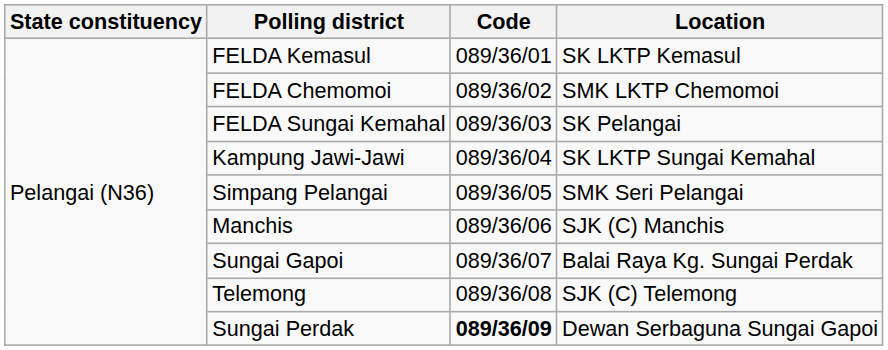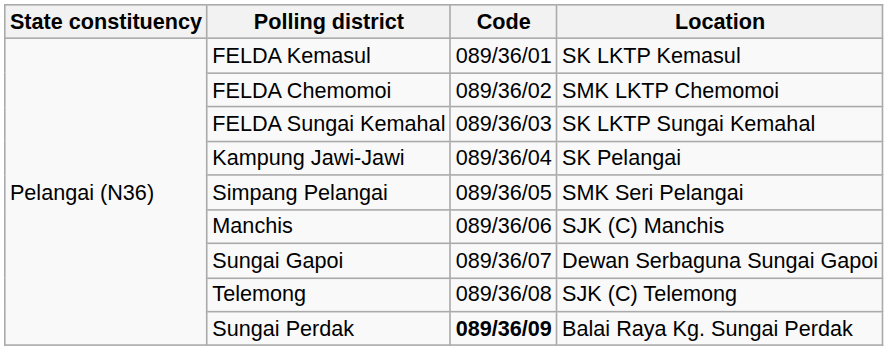FELDA Sungai Kemahal | Location: SK Pelangai -> SK LKTP Sungai Kemahal
Kampung Jawi-Jawi | Location: SK LKTP Sungai Kemahal -> SK Pelangai
Sungai Gapoi | Location: Balai Raya Kg. Sungai Perdak -> Dewan Serbaguna Sungai Gapoi
Sungai Perdak | Location: Dewan Serbaguna Sungai Gapoi -> Balai Raya Kg. Sungai Perdak
